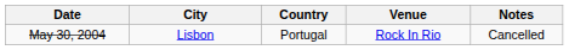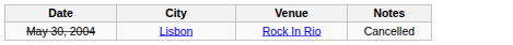- column: Country | Portugal
